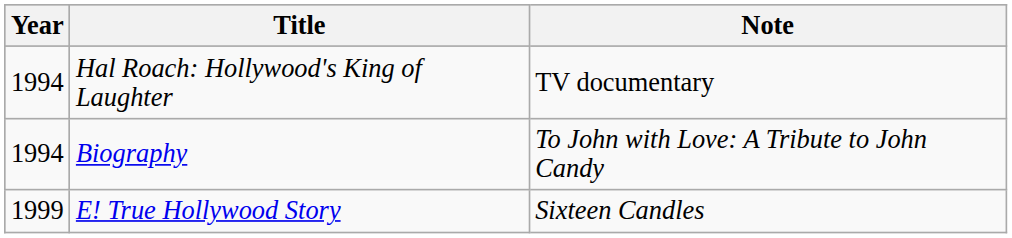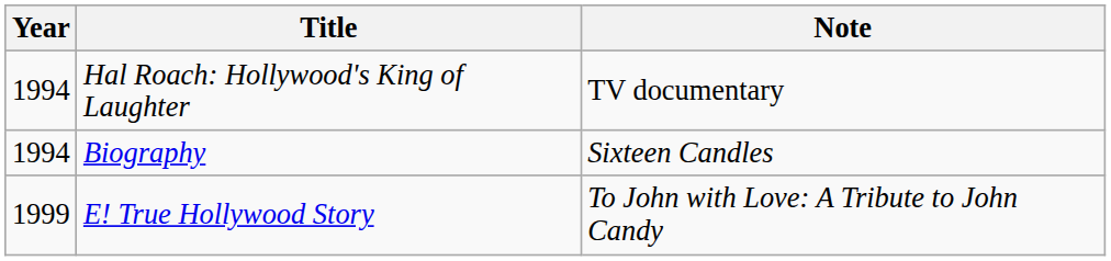Biography | Note: To John with Love: A Tribute to John Candy -> Sixteen Candles
E! True Hollywood Story | Note: Sixteen Candles -> To John with Love: A Tribute to John Candy
